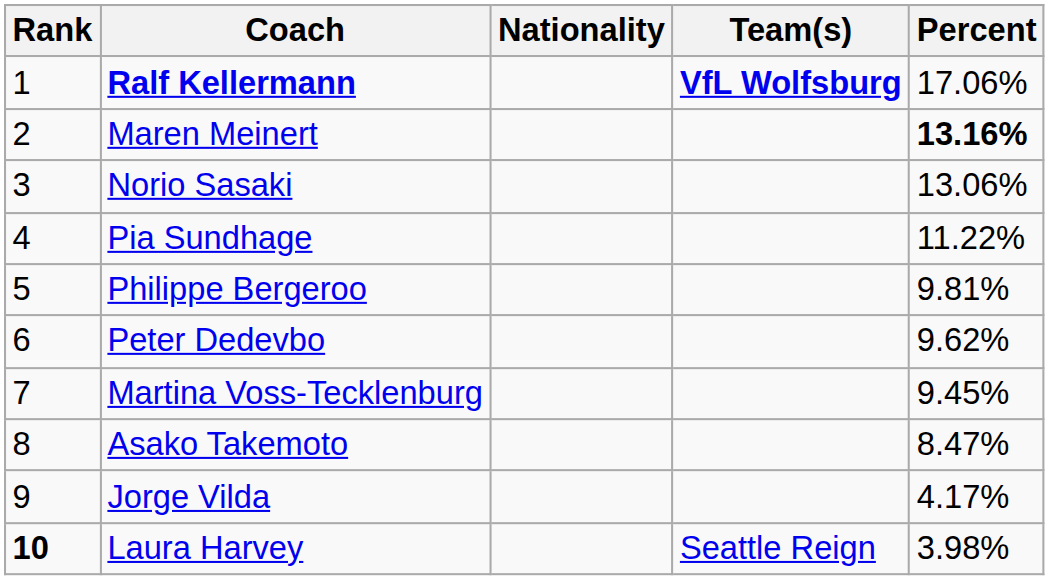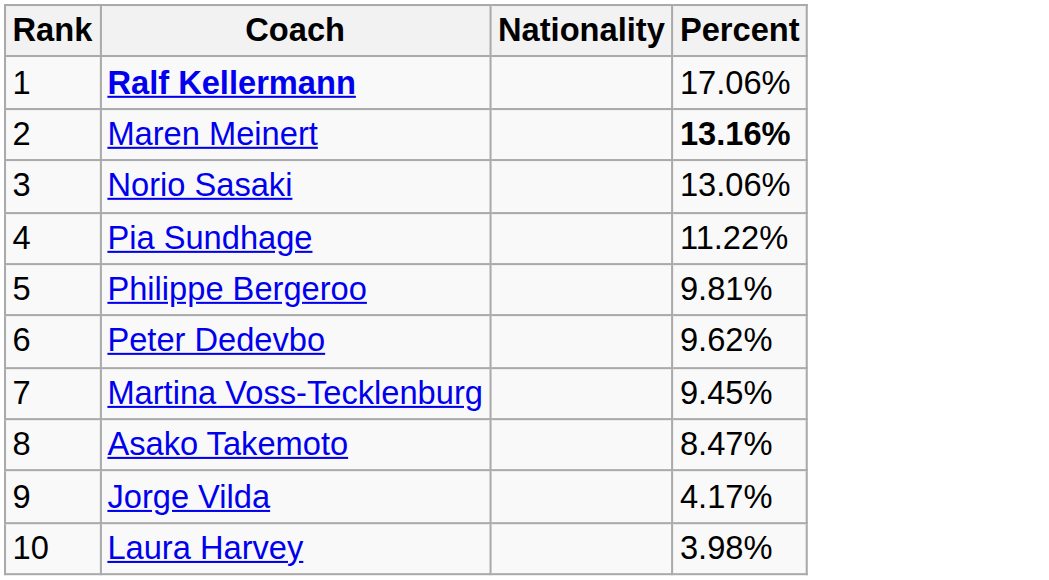- column: Team(s) | VfL Wolfsburg | Seattle Reign
Laura Harvey | Rank: bold -> normal
